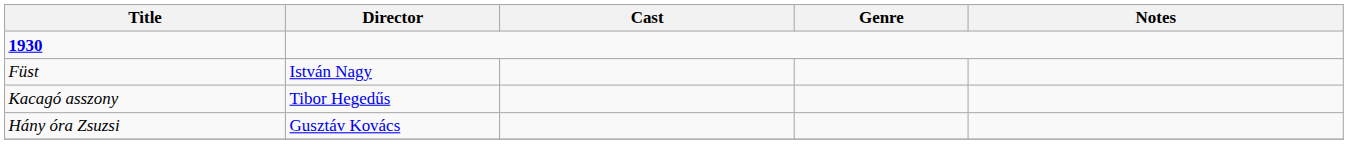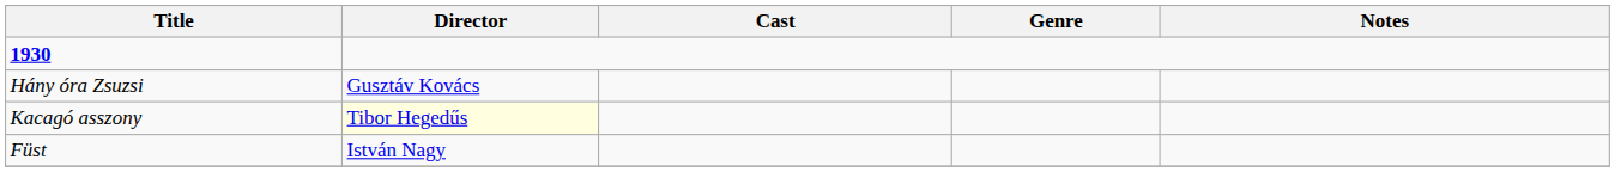rows swapped: Füst <-> Hány óra Zsuzsi
Kacagó asszony | Director: no background -> lightyellow background
